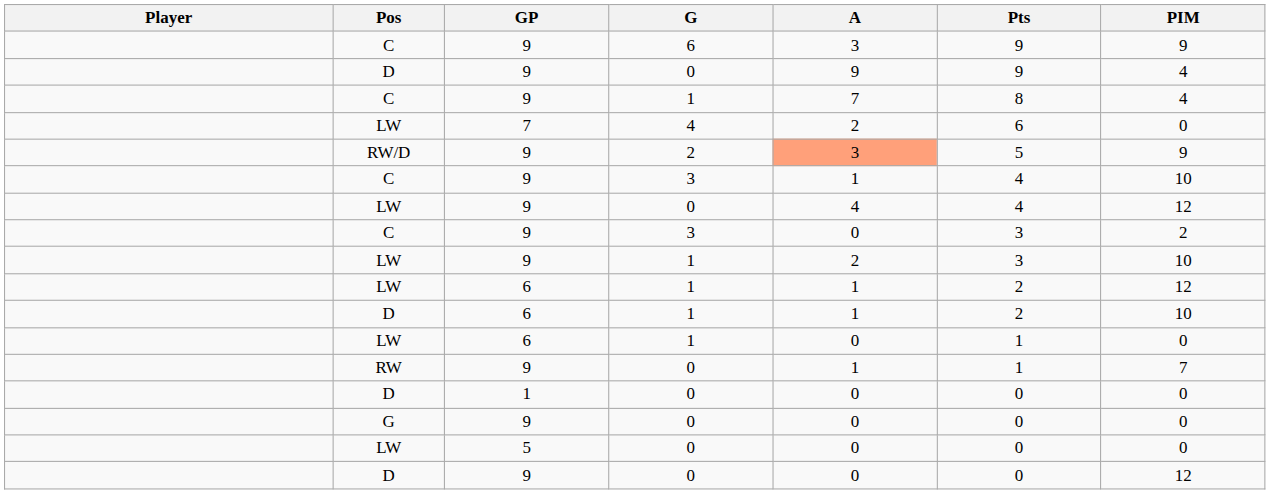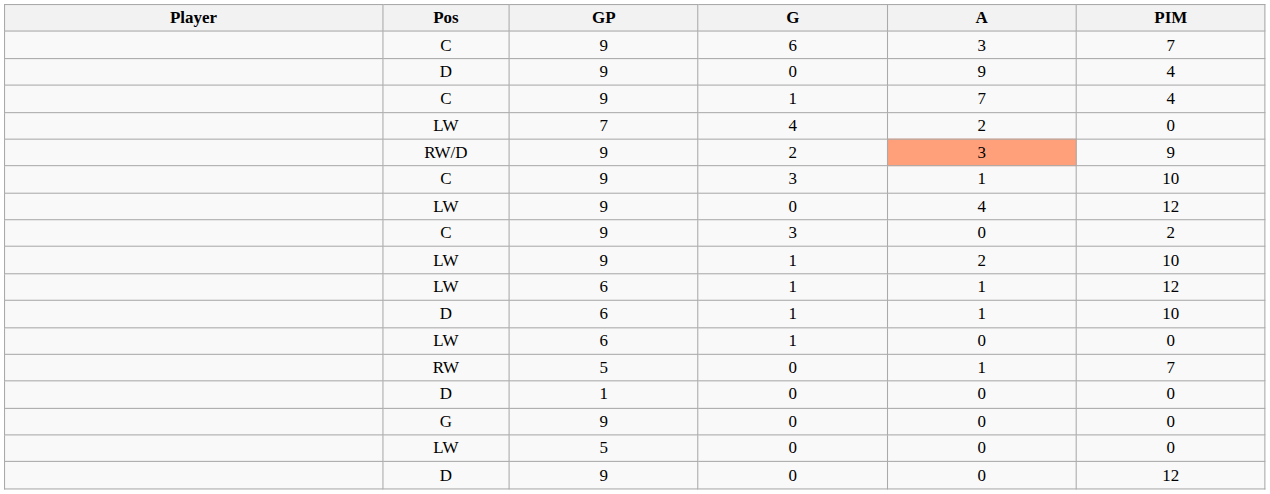- column: Pts | 9 | 9 | 8 | 6 | 5 | 4 | 4 | 3 | 3 | 2 | 2 | 1 | 1 | 0 | 0 | 0 | 0
C / 6 | PIM: 9 -> 7
RW | GP: 9 -> 5
